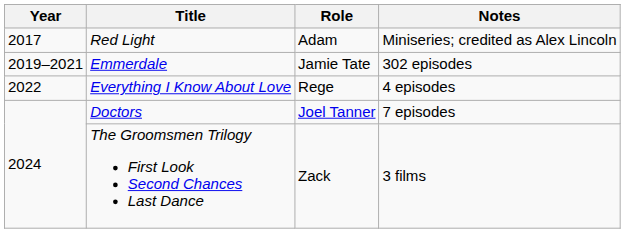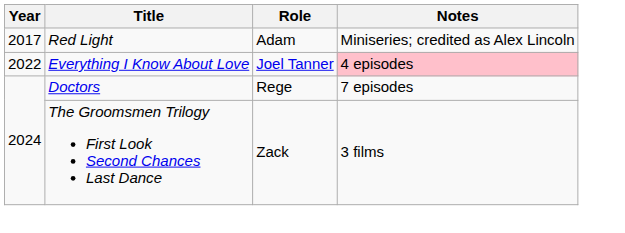- row: 2019–2021 | Emmerdale | Jamie Tate | 302 episodes
Everything I Know About Love | Role: Rege -> Joel Tanner
Everything I Know About Love | Notes: no background -> pink background
Doctors | Role: Joel Tanner -> Rege
